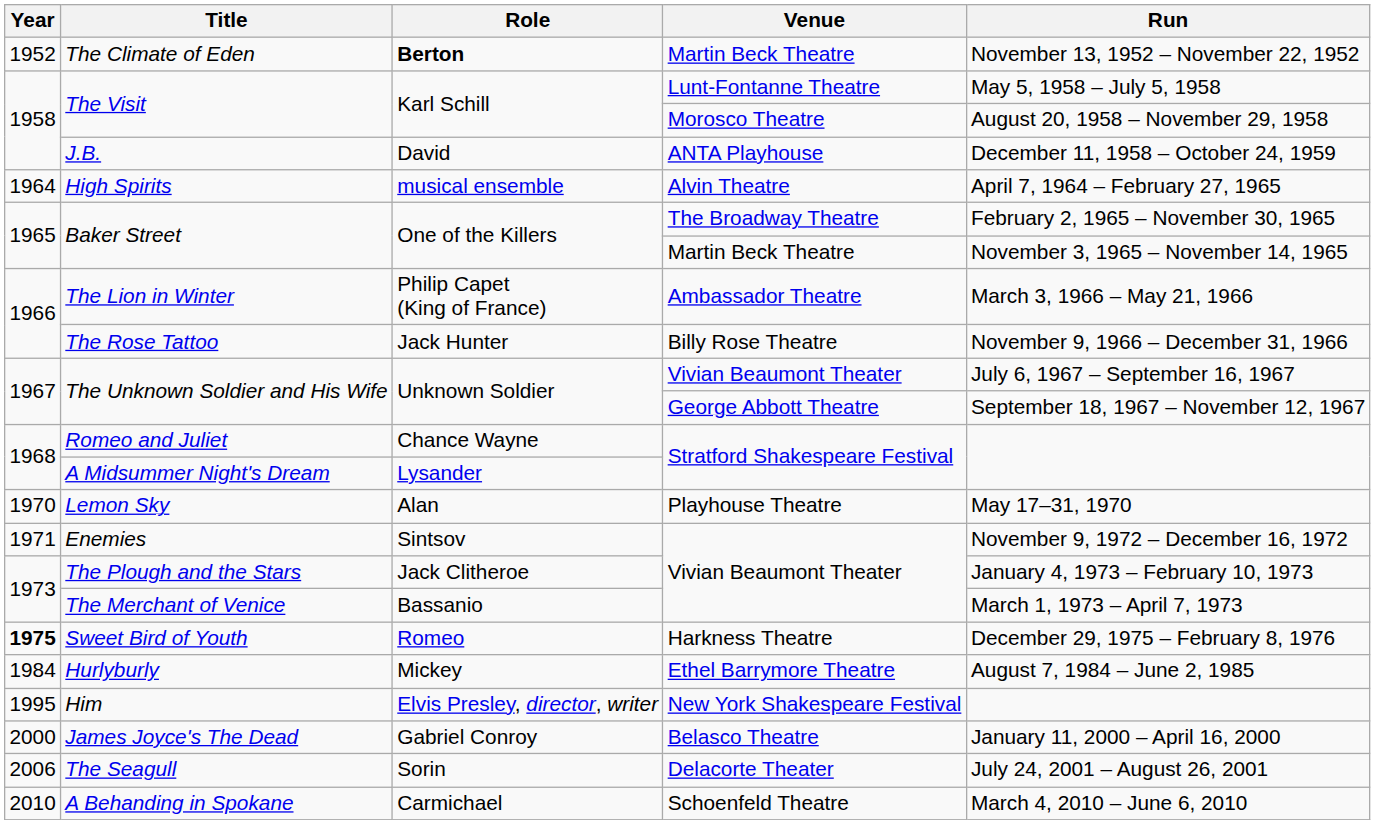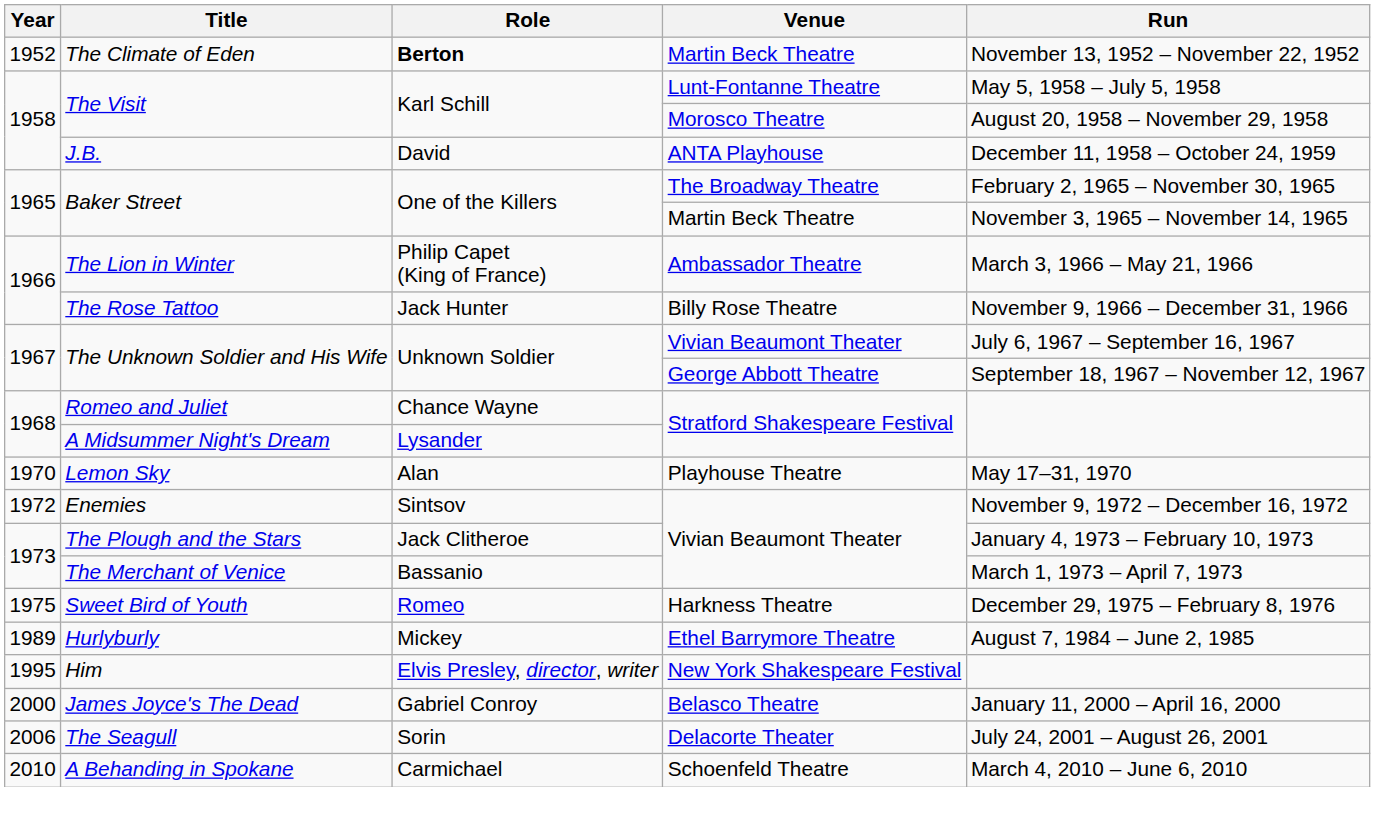- row: 1964 | High Spirits | musical ensemble | Alvin Theatre | April 7, 1964 – February 27, 1965
Enemies | Year: 1971 -> 1972
Sweet Bird of Youth | Year: bold -> normal
Hurlyburly | Year: 1984 -> 1989
